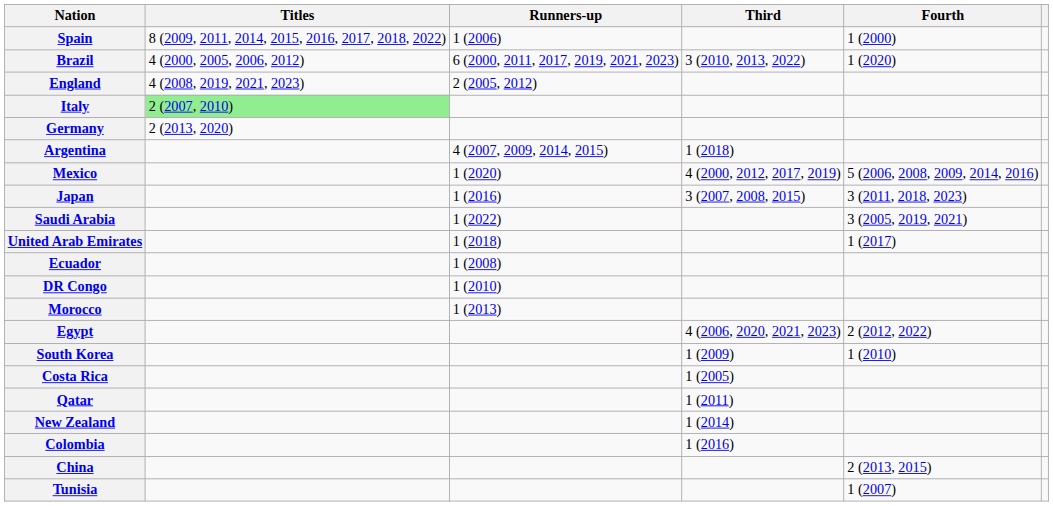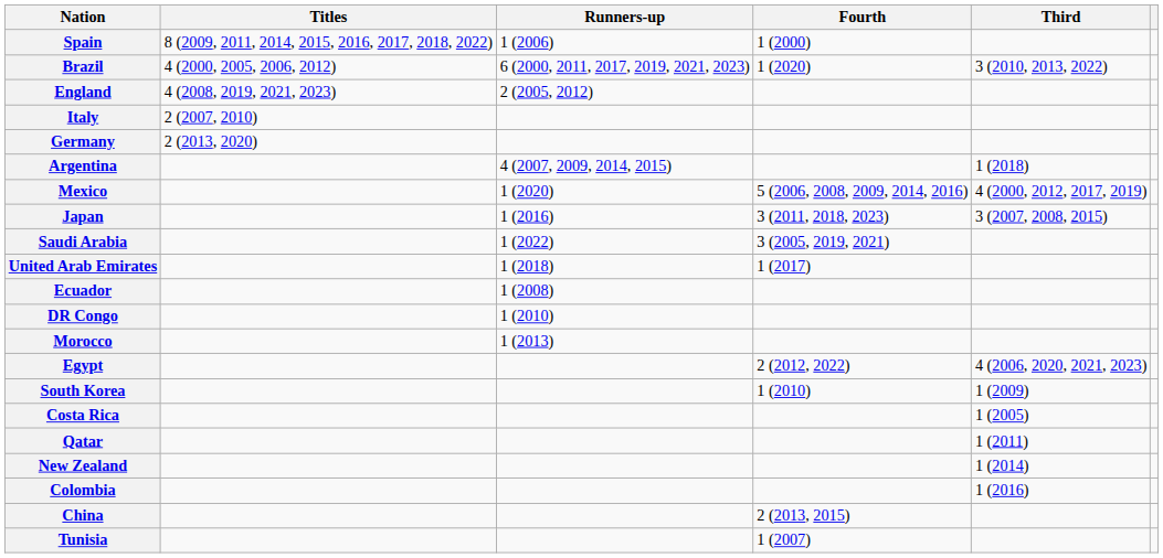columns swapped: Third <-> Fourth
Italy | Titles: lightgreen background -> no background
